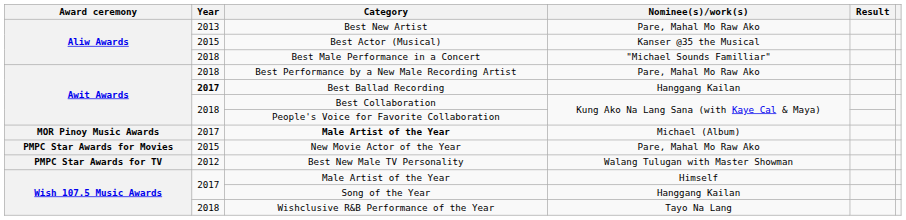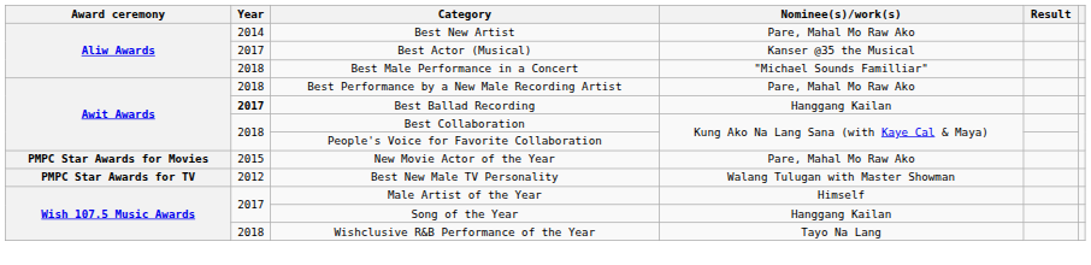Best New Artist | Year: 2013 -> 2014
Best Actor (Musical) | Year: 2015 -> 2017
- row: MOR Pinoy Music Awards | 2017 | Male Artist of the Year | Michael (Album)
